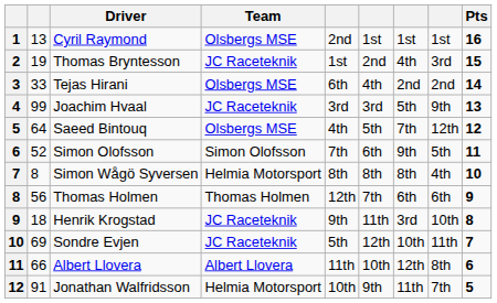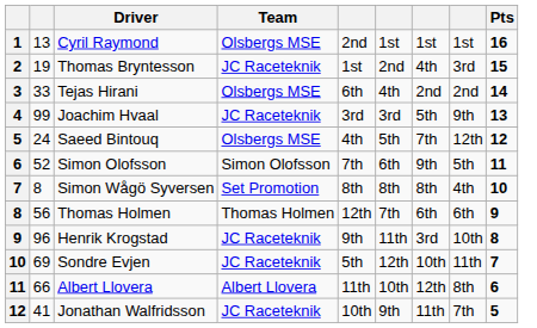Saeed Bintouq | column 2: 64 -> 24
Simon Wågö Syversen | Team: Helmia Motorsport -> Set Promotion
Henrik Krogstad | column 2: 18 -> 96
Jonathan Walfridsson | column 2: 91 -> 41
Jonathan Walfridsson | Team: Helmia Motorsport -> JC Raceteknik
